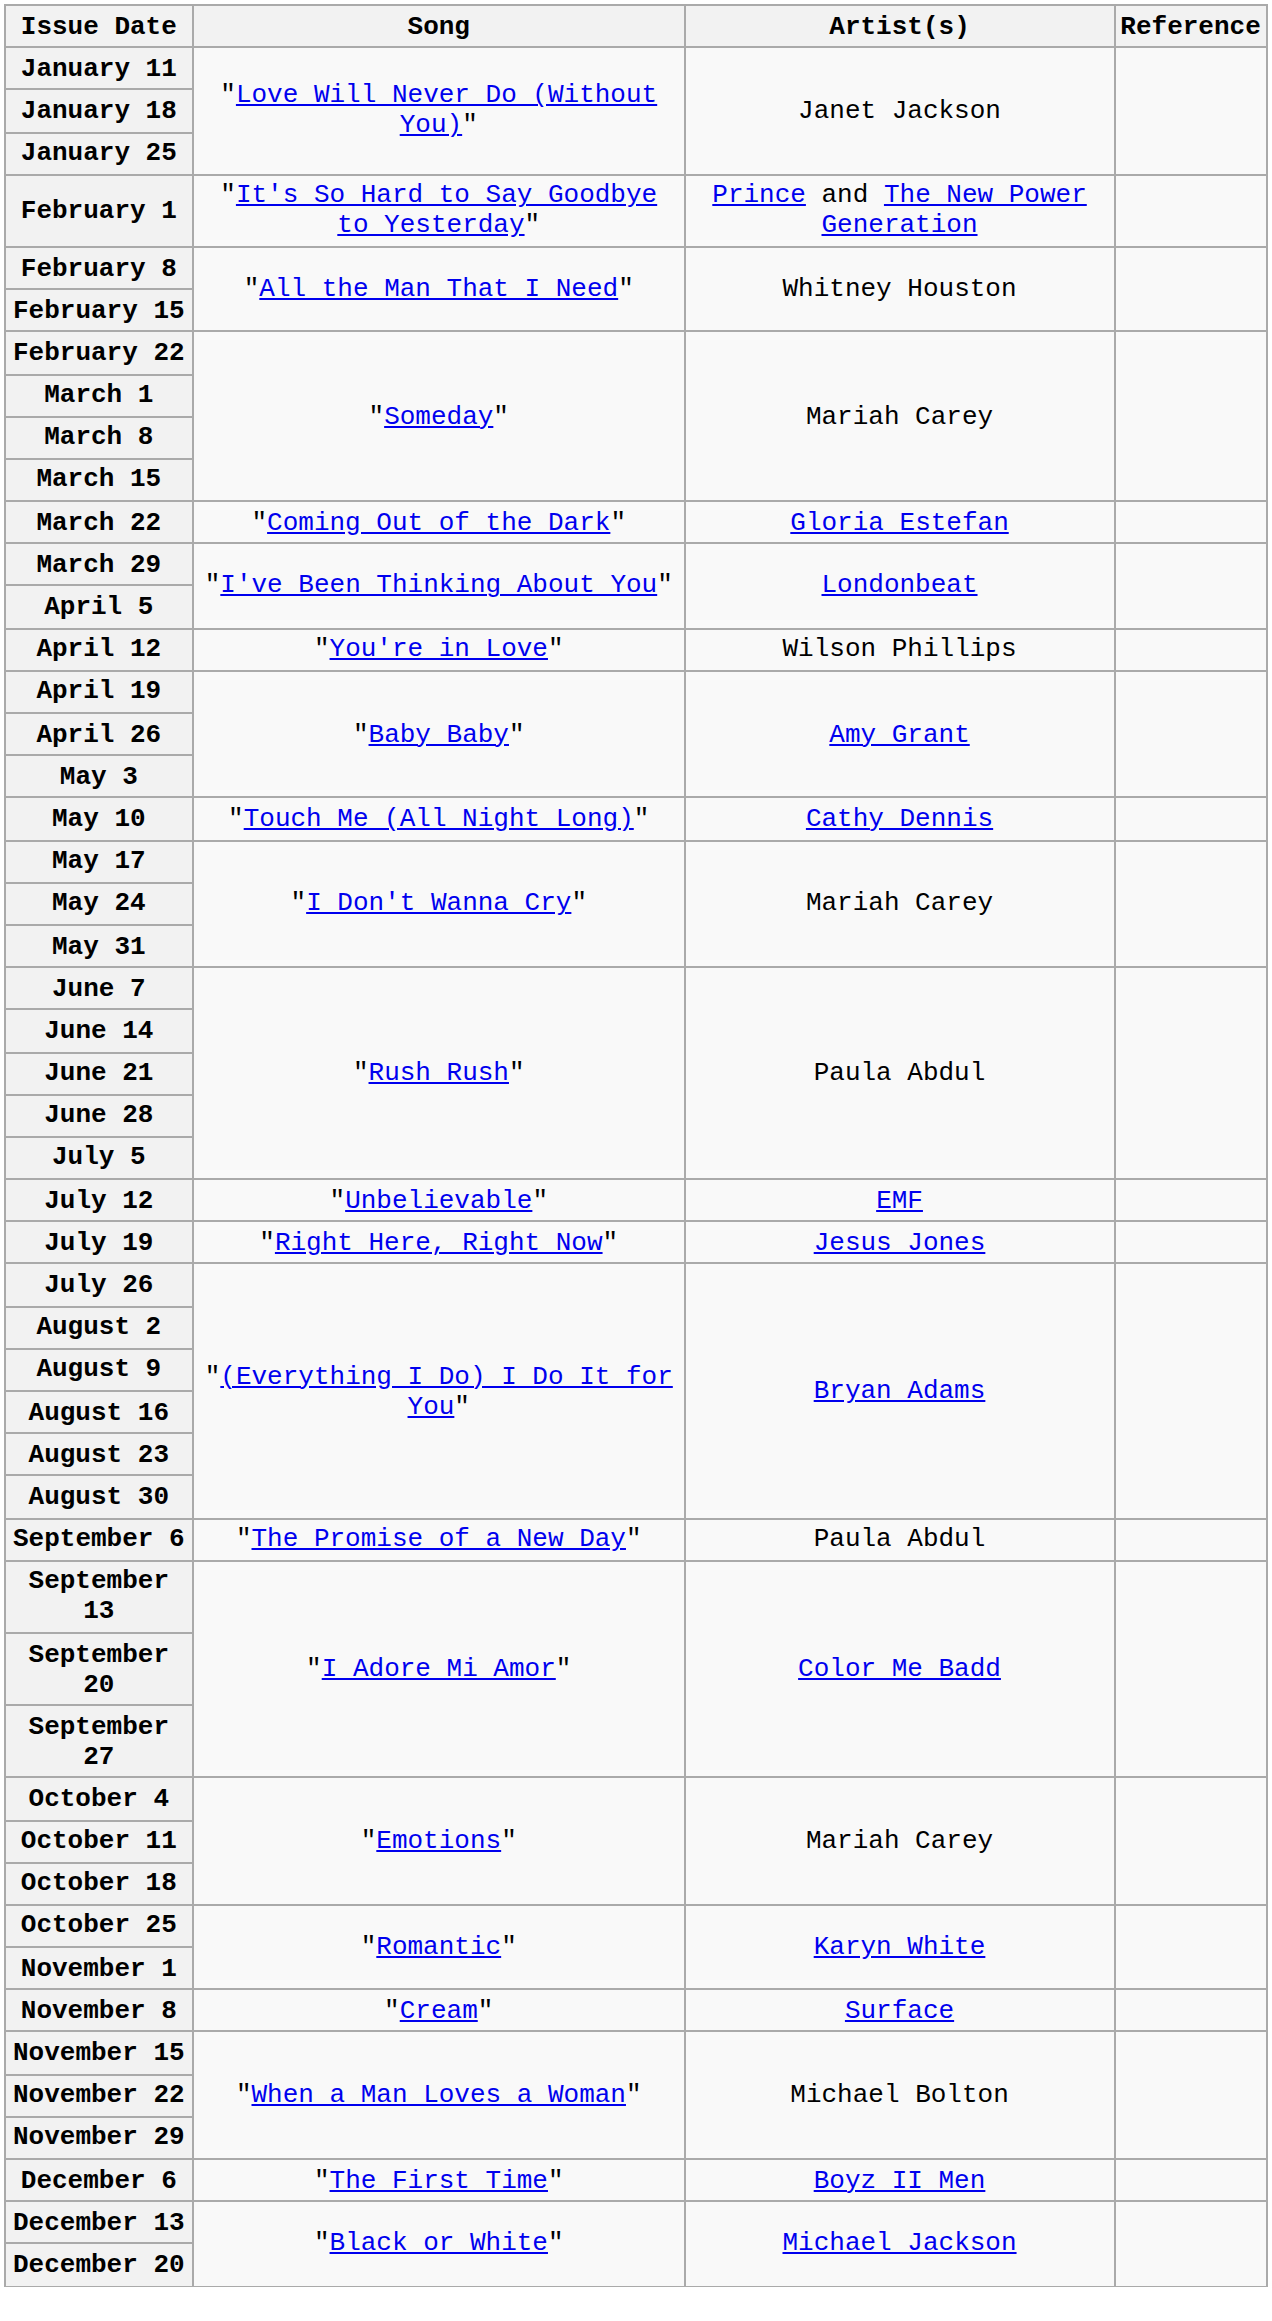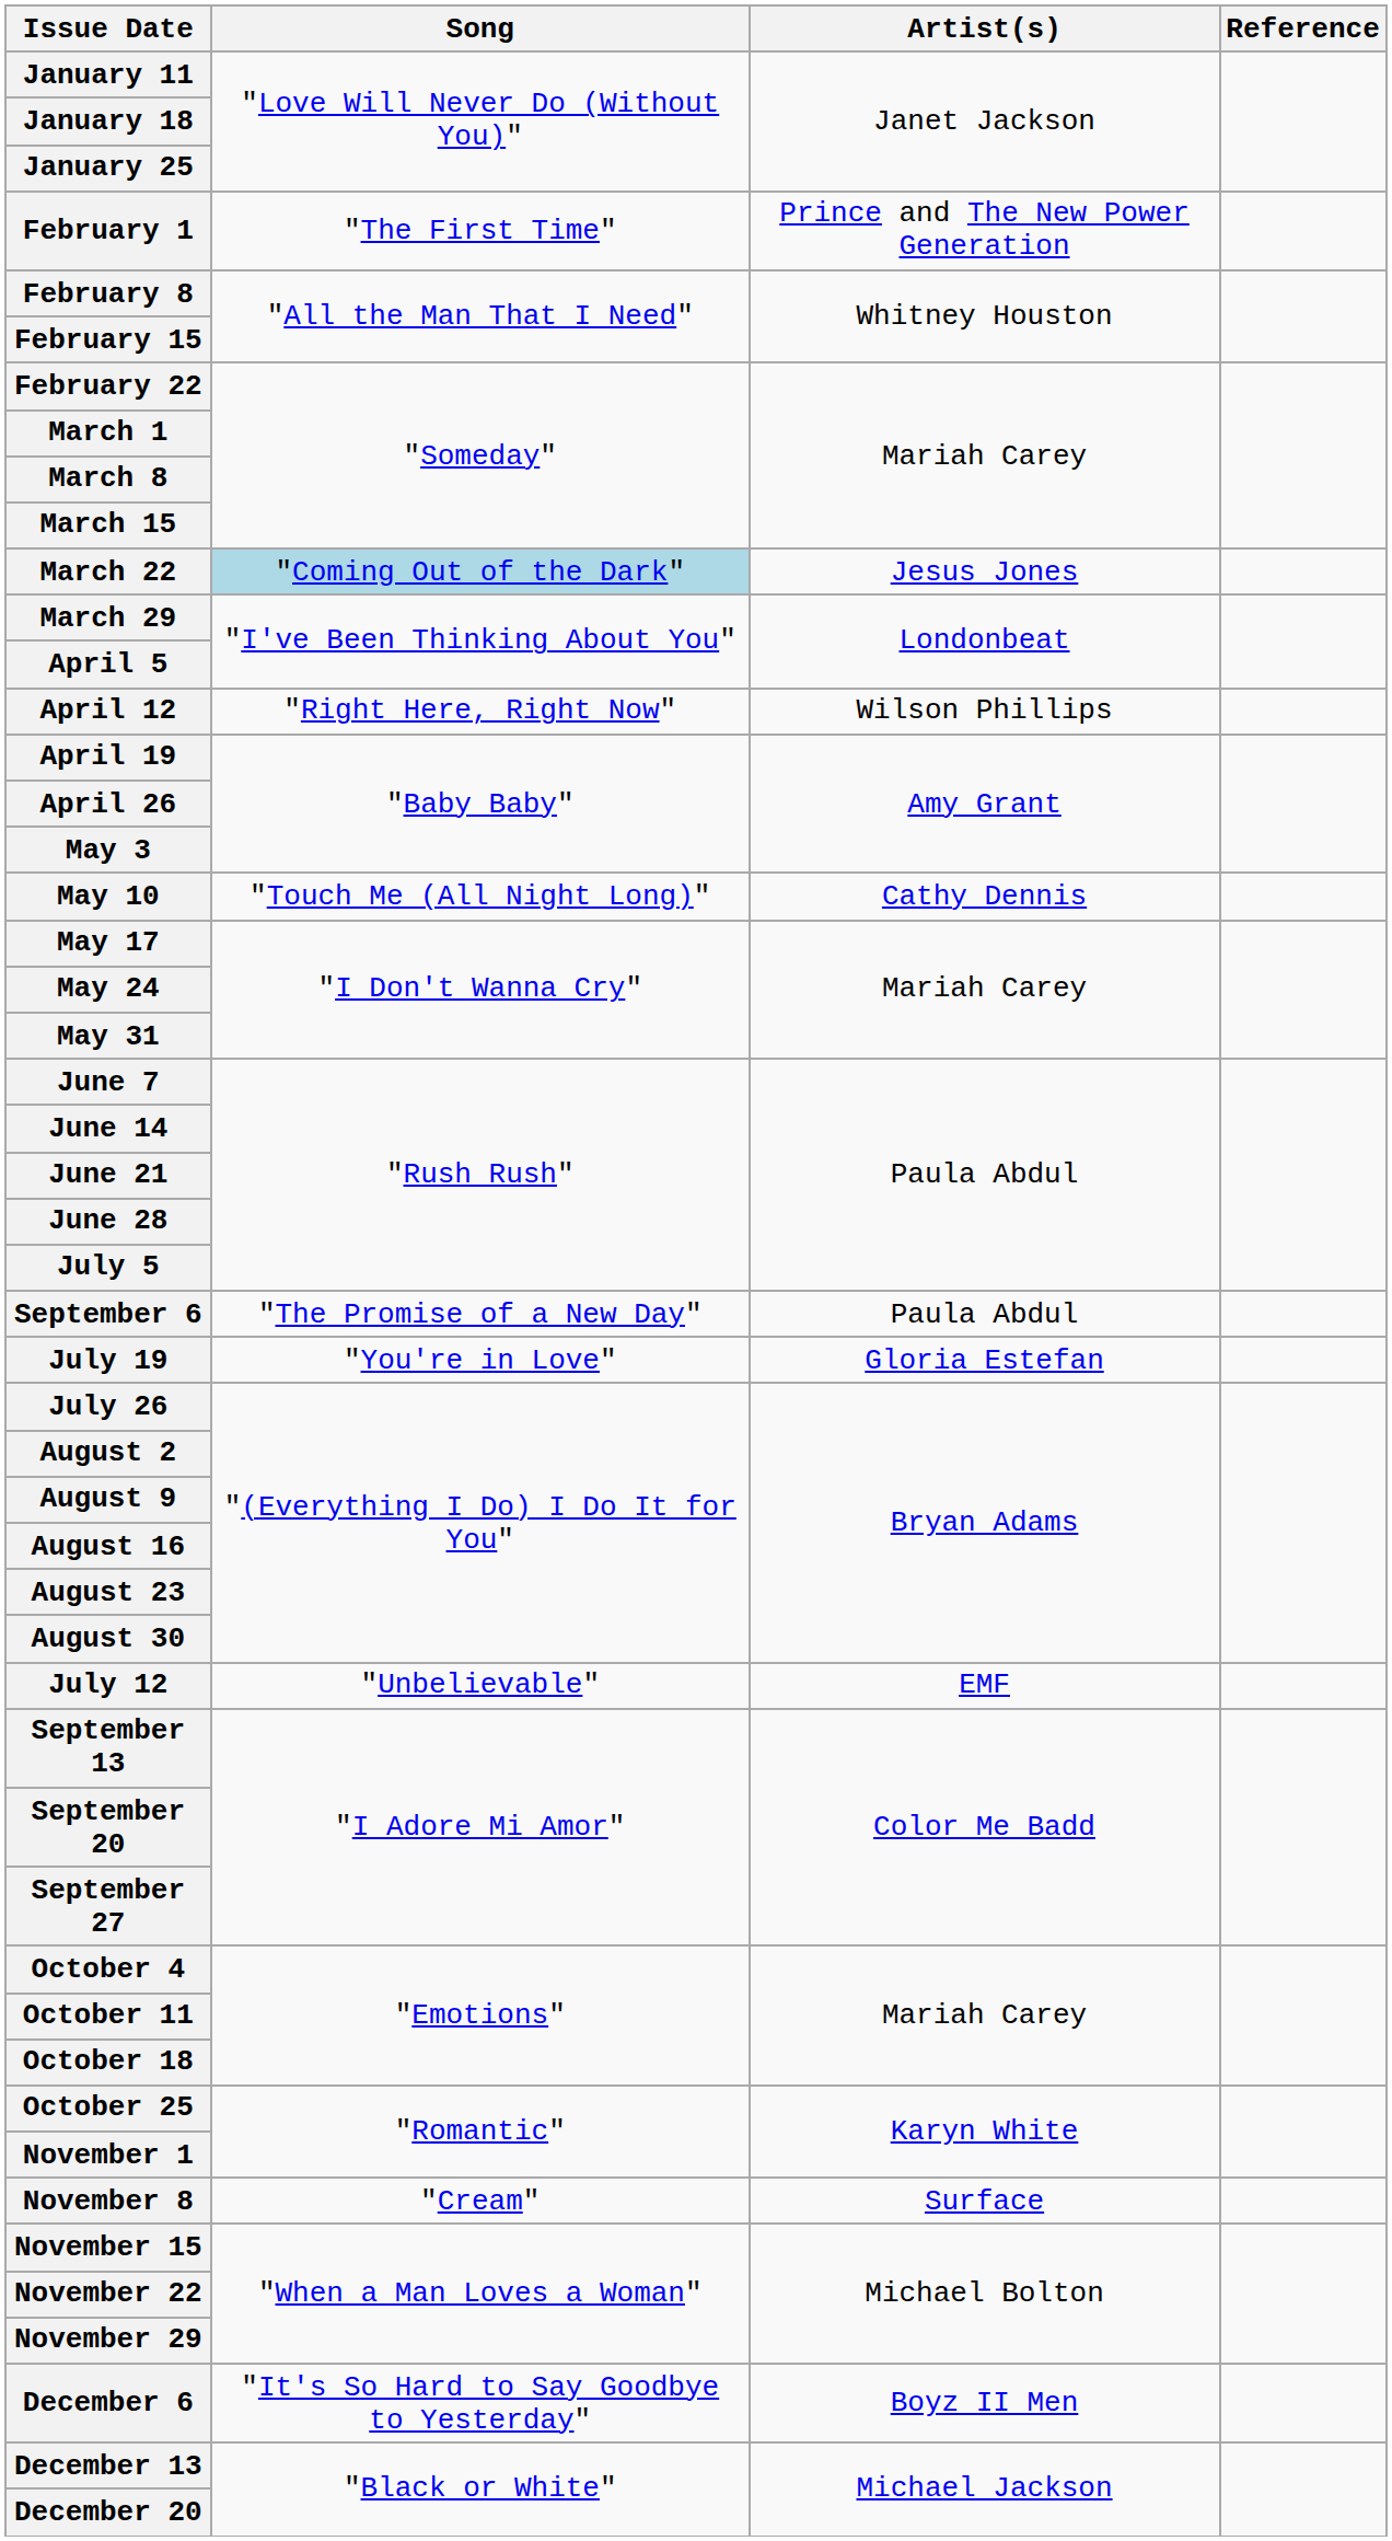February 1 | Song: "It's So Hard to Say Goodbye to Yesterday" -> "The First Time"
March 22 | Song: no background -> lightblue background
March 22 | Artist(s): Gloria Estefan -> Jesus Jones
April 12 | Song: "You're in Love" -> "Right Here, Right Now"
rows swapped: July 12 <-> September 6
July 19 | Song: "Right Here, Right Now" -> "You're in Love"
July 19 | Artist(s): Jesus Jones -> Gloria Estefan
December 6 | Song: "The First Time" -> "It's So Hard to Say Goodbye to Yesterday"
